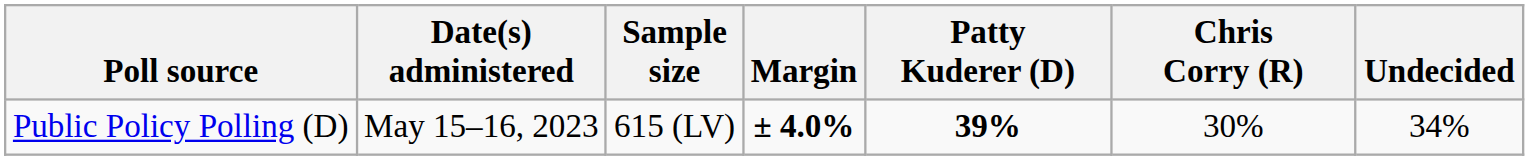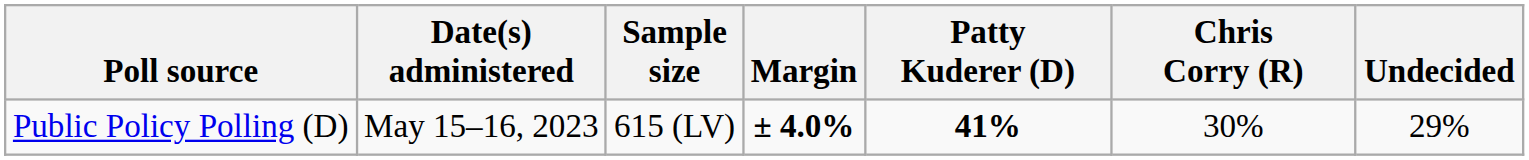Public Policy Polling (D) | Patty Kuderer (D): 39% -> 41%
Public Policy Polling (D) | Undecided: 34% -> 29%
